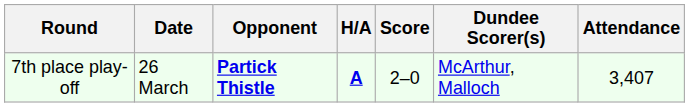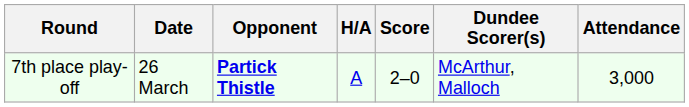7th place play-off | H/A: bold -> normal
7th place play-off | Attendance: 3,407 -> 3,000
